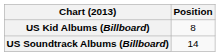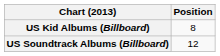US Soundtrack Albums (Billboard) | Position: 14 -> 12
